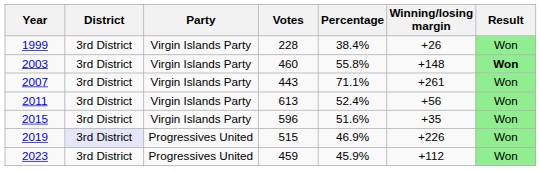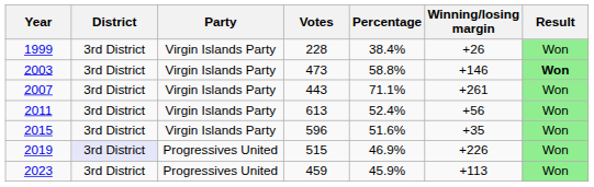2003 | Votes: 460 -> 473
2003 | Percentage: 55.8% -> 58.8%
2003 | Winning/losing margin: +148 -> +146
2023 | Winning/losing margin: +112 -> +113
